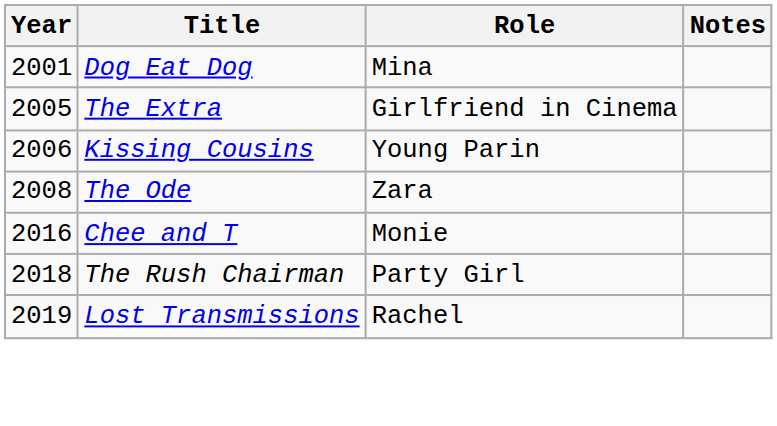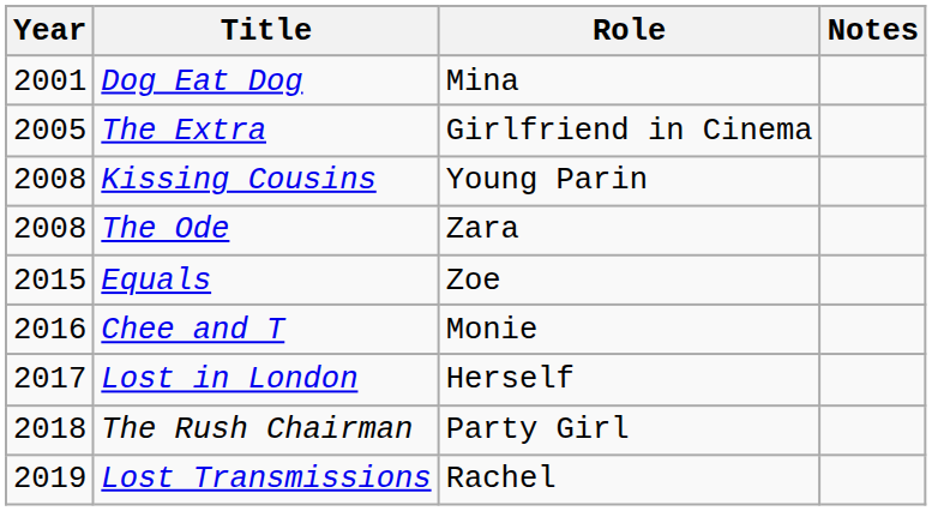Kissing Cousins | Year: 2006 -> 2008
+ row: 2015 | Equals | Zoe
+ row: 2017 | Lost in London | Herself
